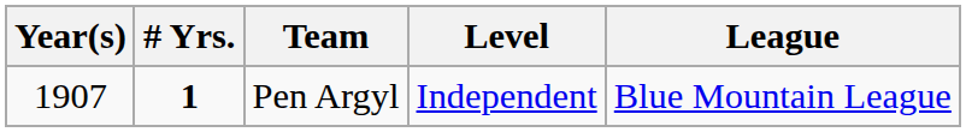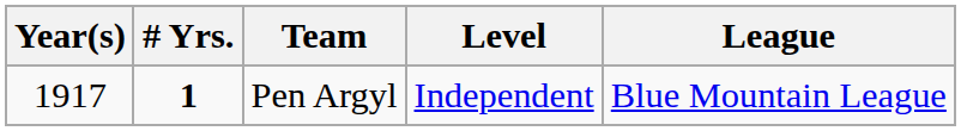Pen Argyl | Year(s): 1907 -> 1917
